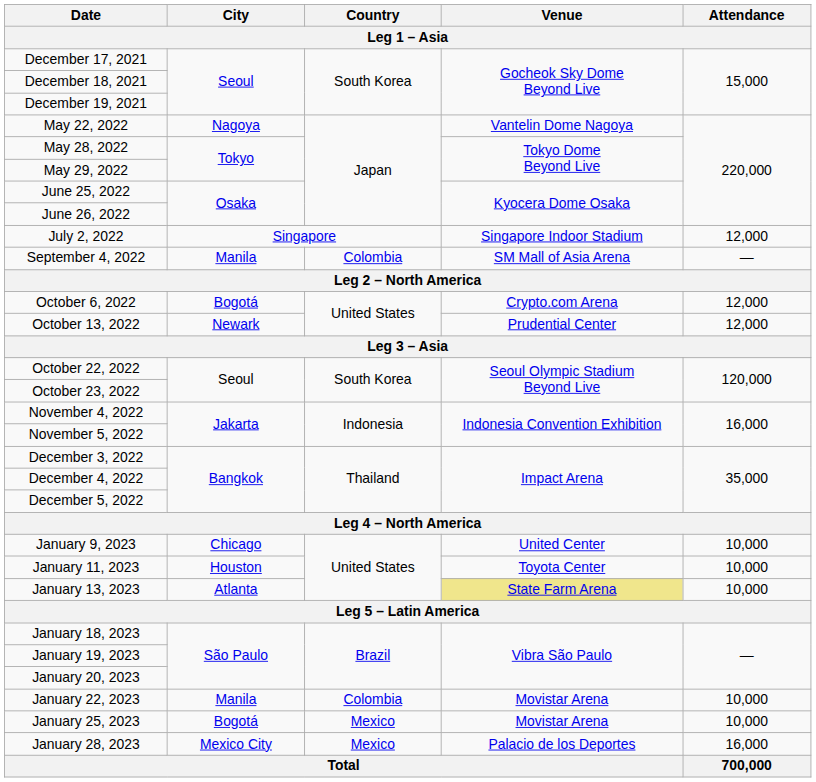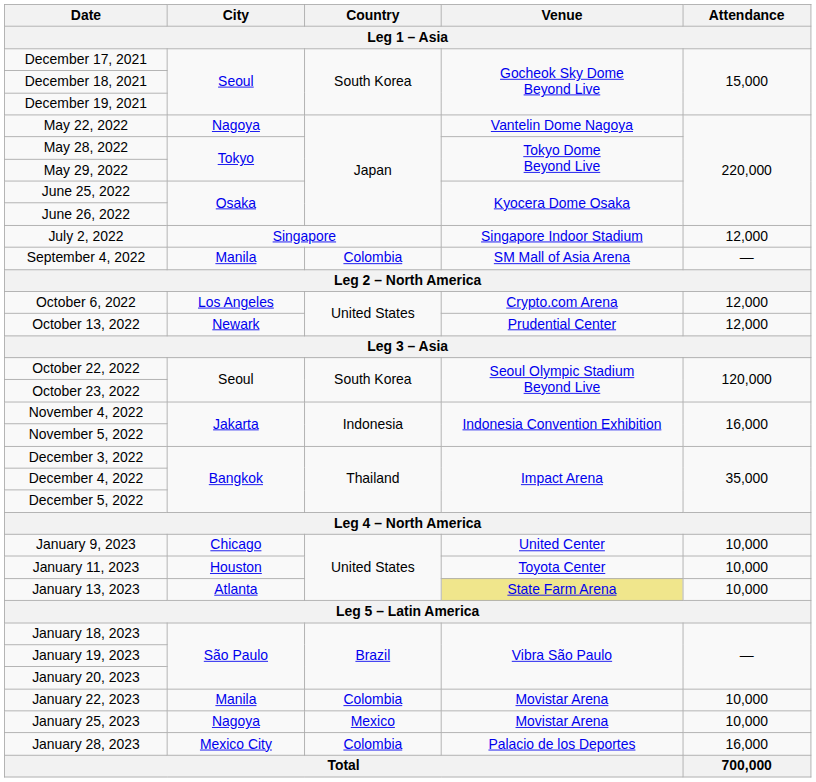October 6, 2022 | City: Bogotá -> Los Angeles
January 25, 2023 | City: Bogotá -> Nagoya
January 28, 2023 | Country: Mexico -> Colombia
